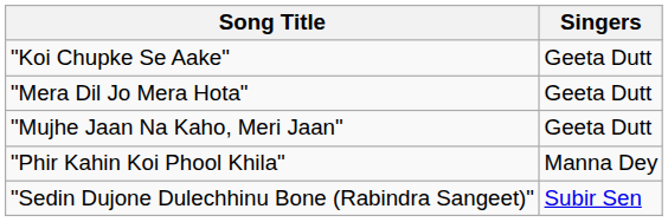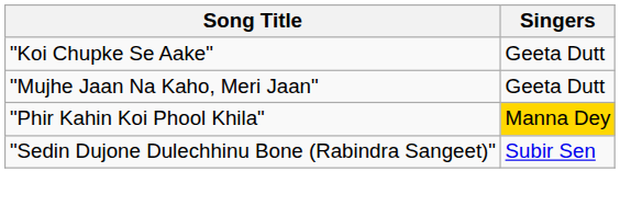- row: "Mera Dil Jo Mera Hota" | Geeta Dutt
"Phir Kahin Koi Phool Khila" | Singers: no background -> gold background
